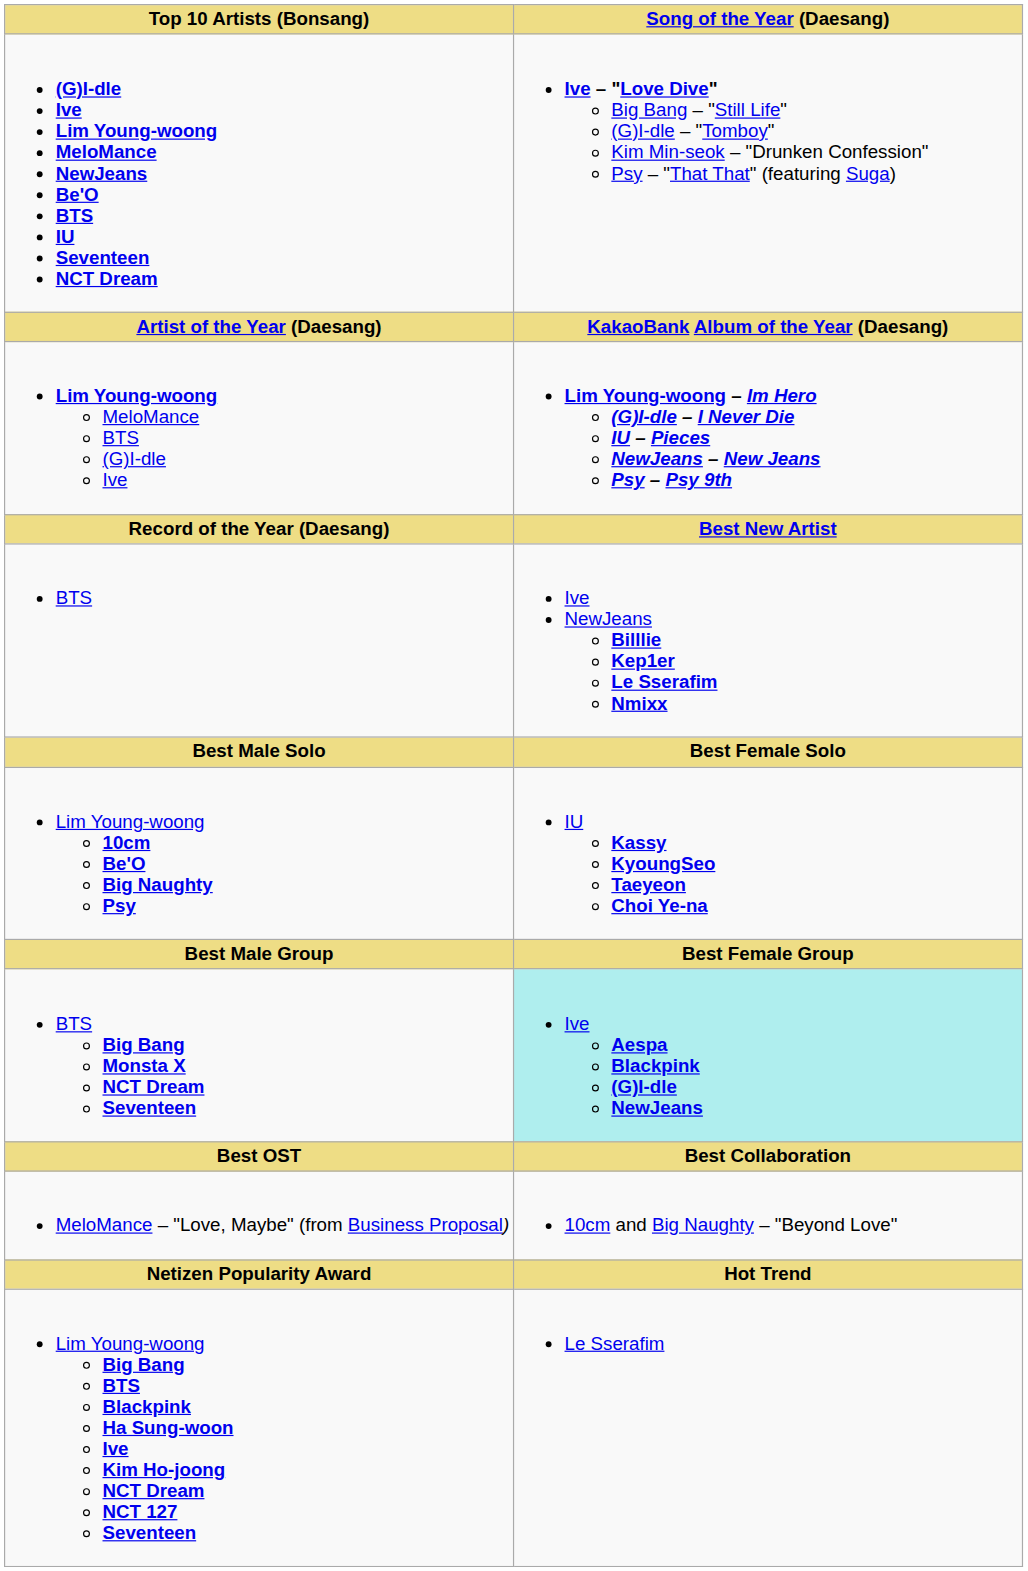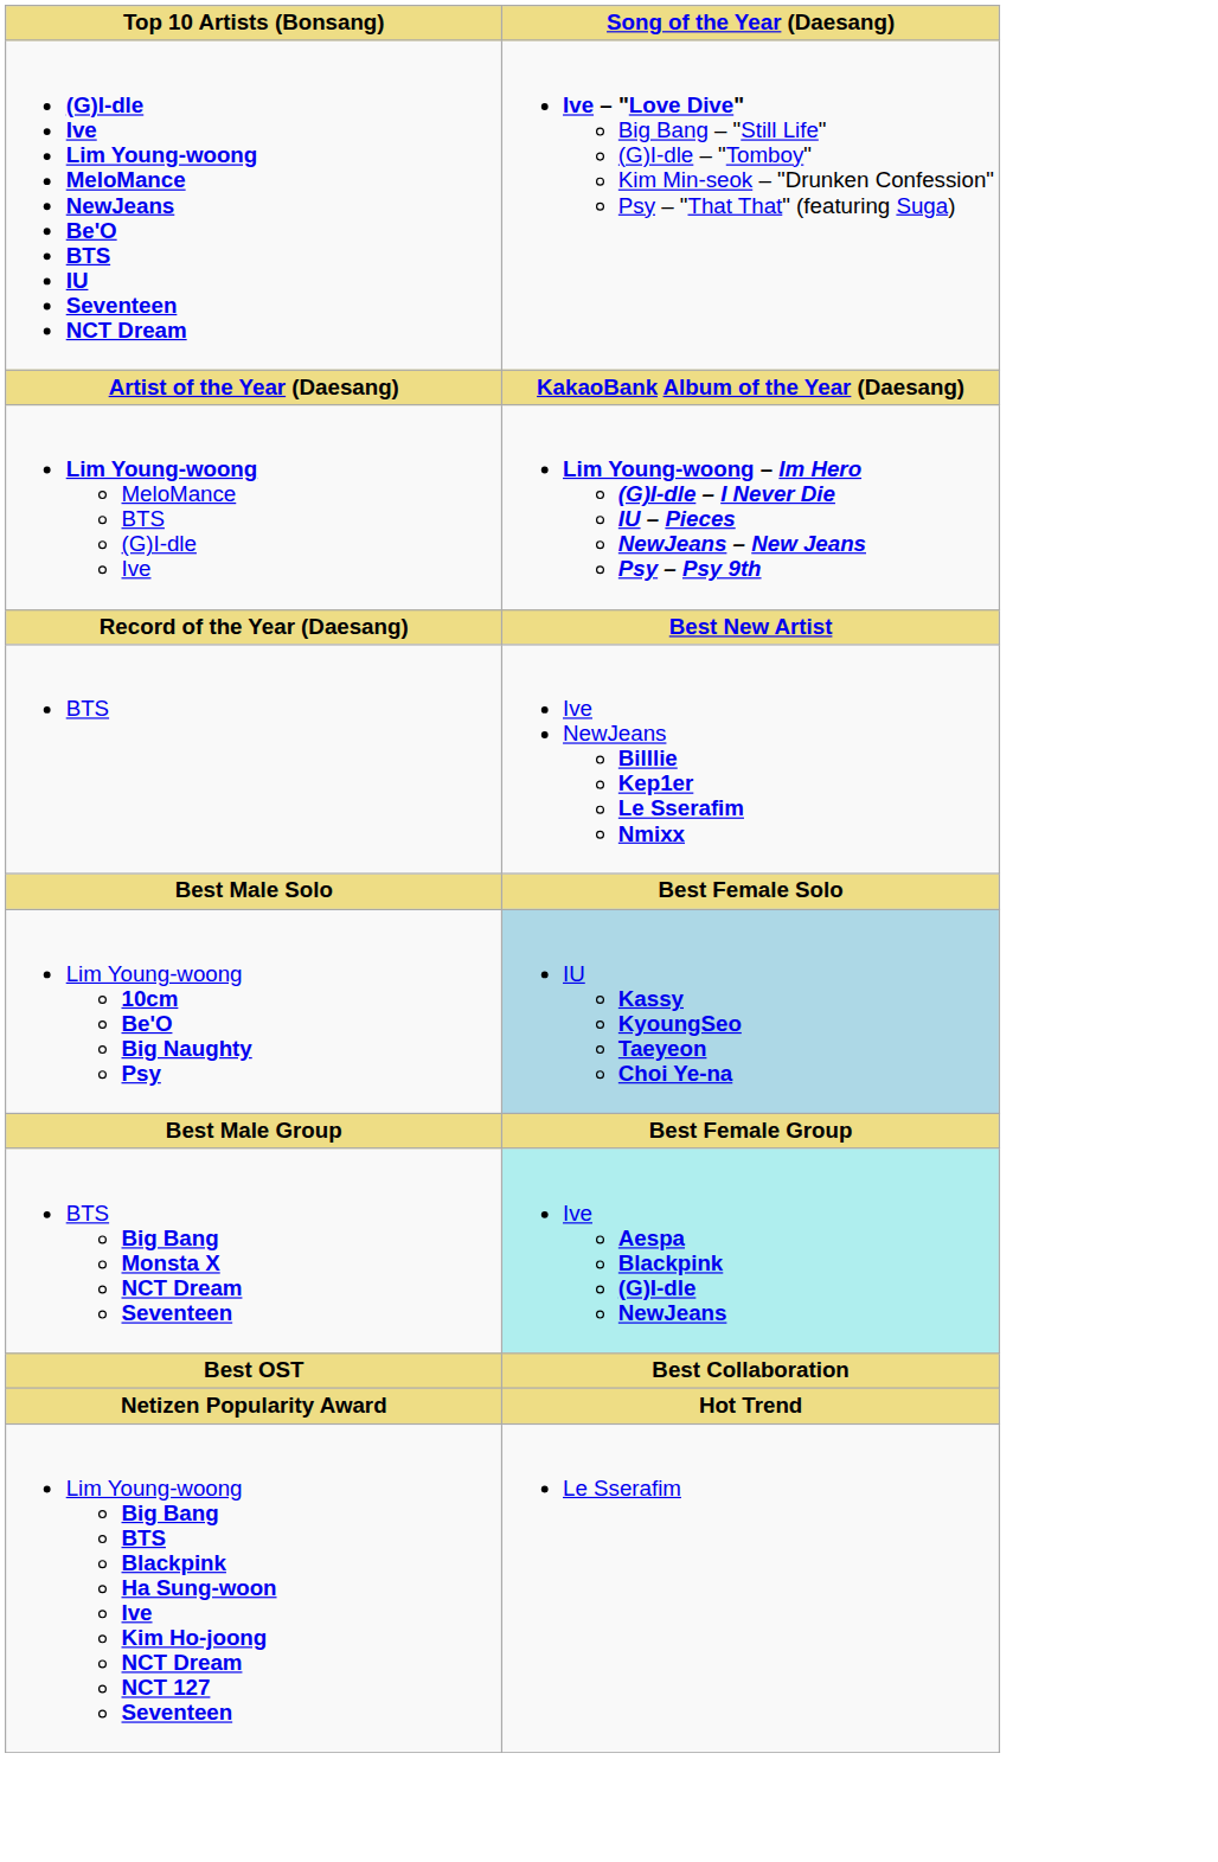Lim Young-woong 10cm Be'O Big Naughty Psy | Song of the Year (Daesang): no background -> lightblue background
- row: MeloMance – "Love, Maybe" (from Business Proposal) | 10cm and Big Naughty – "Beyond Love"
